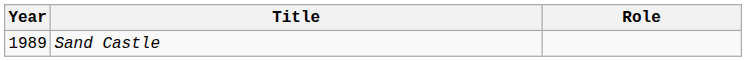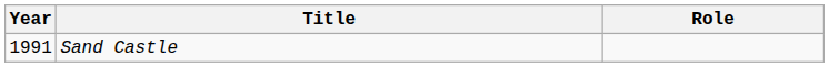Sand Castle | Year: 1989 -> 1991
